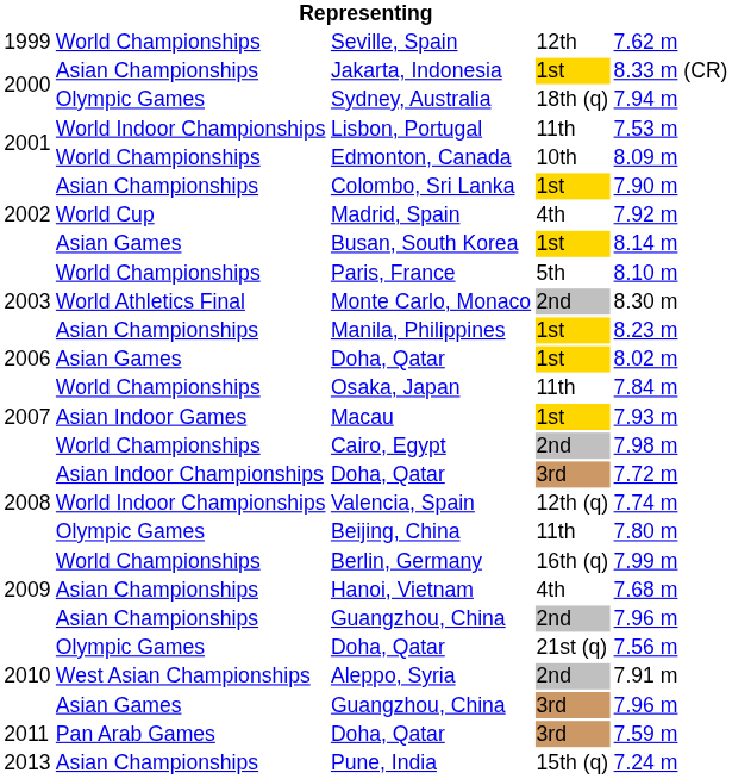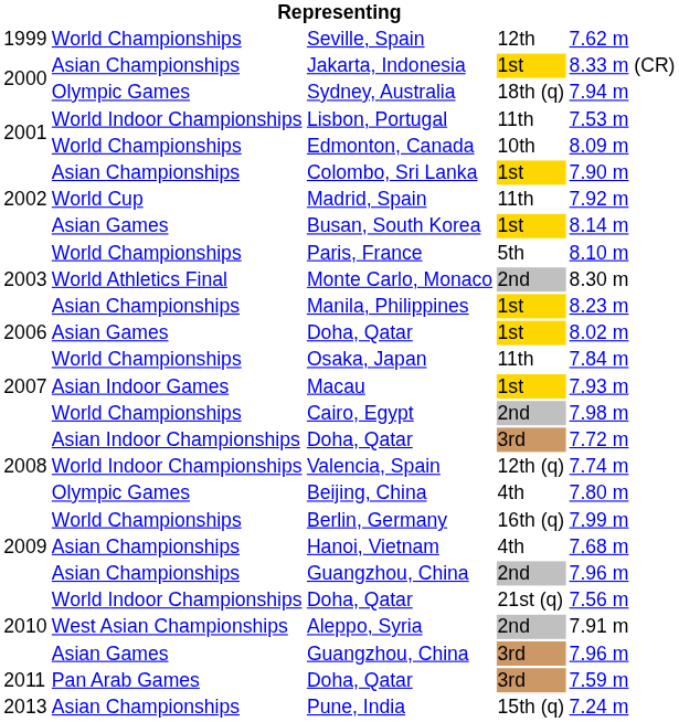Madrid, Spain | column 4: 4th -> 11th
Beijing, China | column 4: 11th -> 4th
2010 / Doha, Qatar | column 2: Olympic Games -> World Indoor Championships
